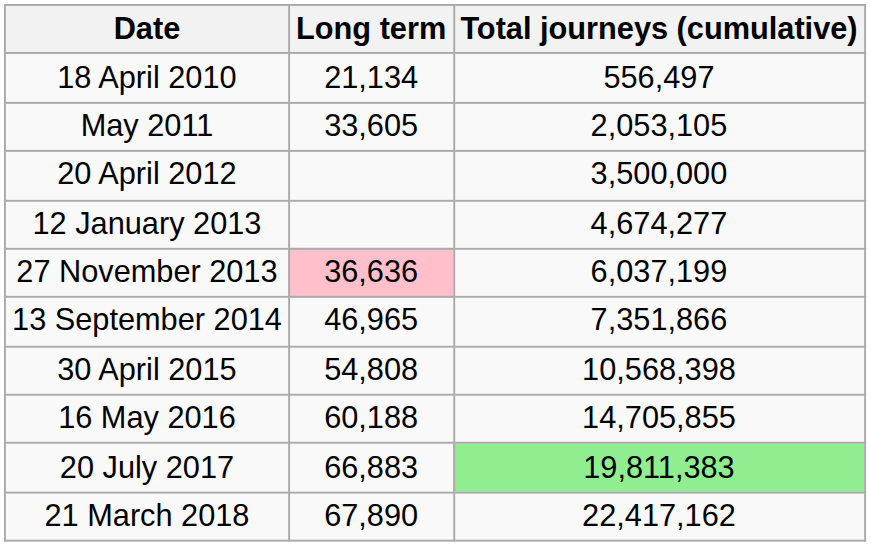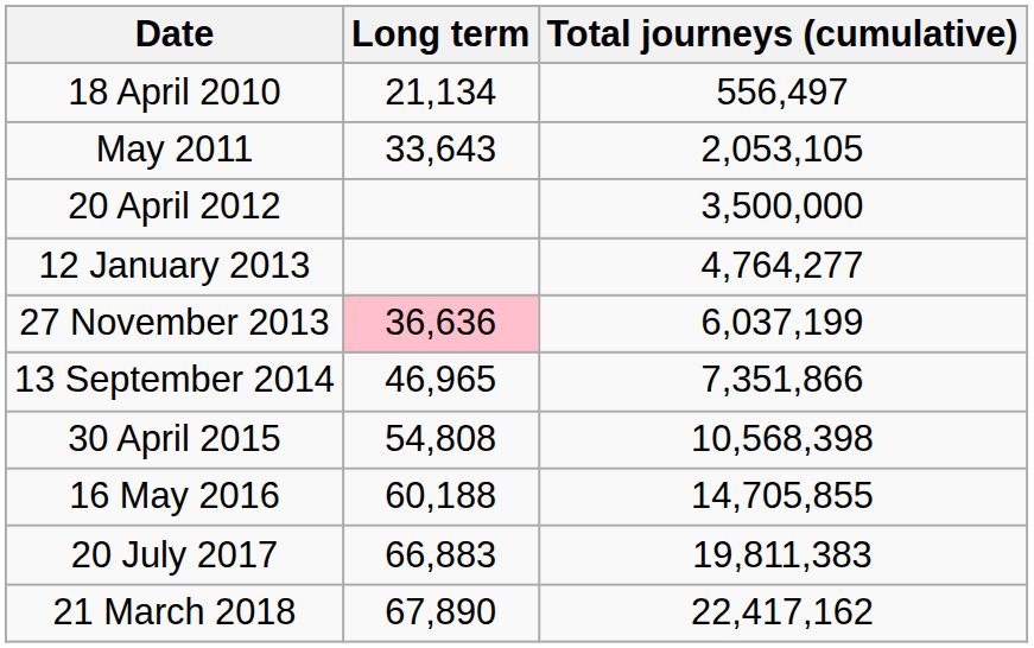May 2011 | Long term: 33,605 -> 33,643
12 January 2013 | Total journeys (cumulative): 4,674,277 -> 4,764,277
20 July 2017 | Total journeys (cumulative): lightgreen background -> no background
